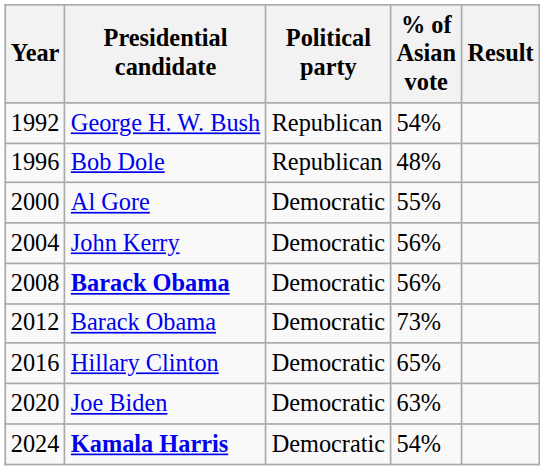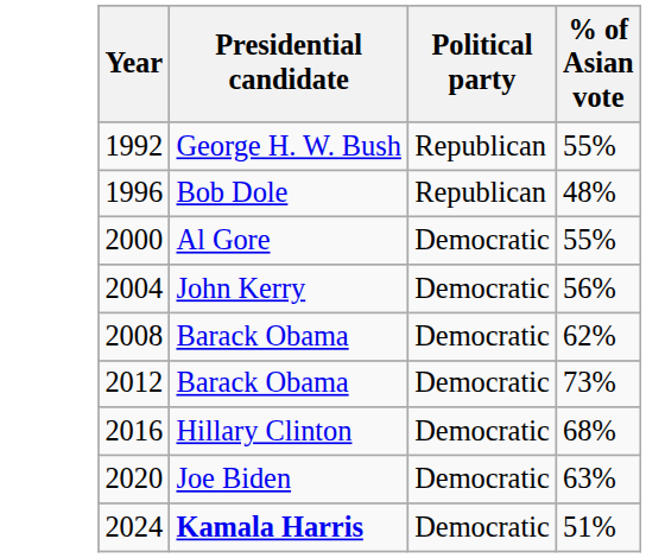- column: Result
1992 | % of Asian vote: 54% -> 55%
2008 | Presidential candidate: bold -> normal
2008 | % of Asian vote: 56% -> 62%
2016 | % of Asian vote: 65% -> 68%
2024 | % of Asian vote: 54% -> 51%
